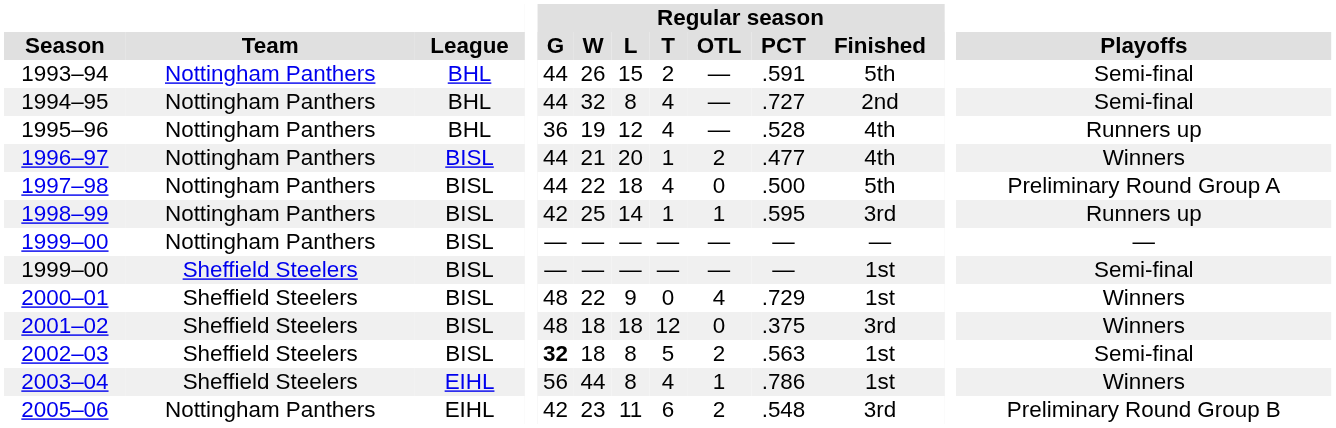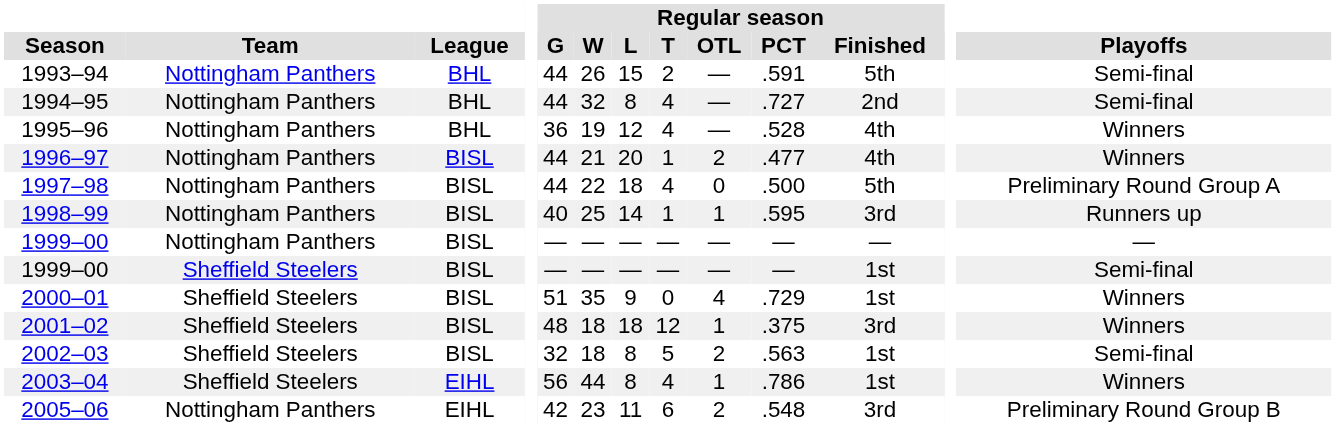1995–96 | Playoffs: Runners up -> Winners
1998–99 | Regular season / G: 42 -> 40
2000–01 | Regular season / G: 48 -> 51
2000–01 | Regular season / W: 22 -> 35
2001–02 | Regular season / OTL: 0 -> 1
2002–03 | Regular season / G: bold -> normal
